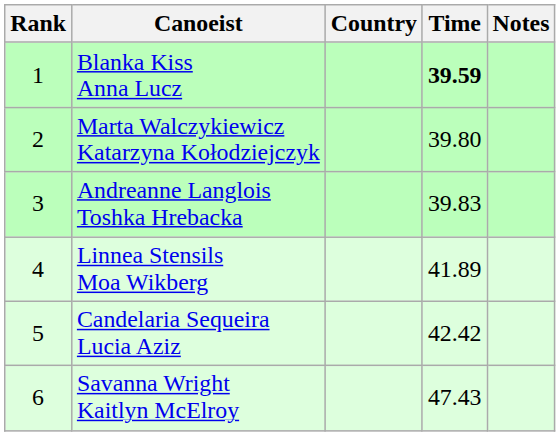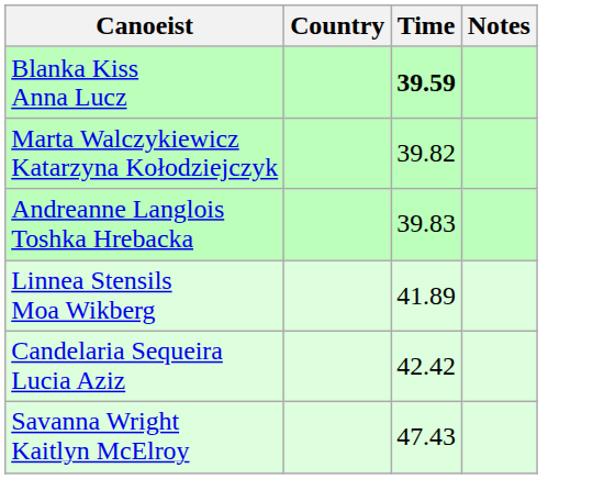- column: Rank | 1 | 2 | 3 | 4 | 5 | 6
Marta Walczykiewicz Katarzyna Kołodziejczyk | Time: 39.80 -> 39.82
